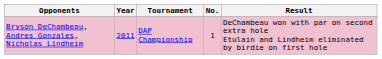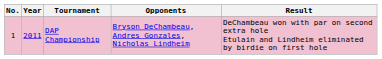columns swapped: No. <-> Opponents
